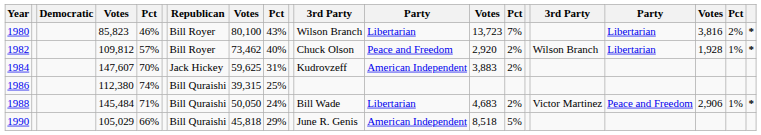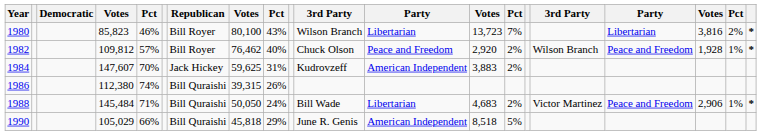1982 | column 8: 73,462 -> 76,462
1982 | column 17: Libertarian -> Peace and Freedom
1986 | column 9: 25% -> 26%
